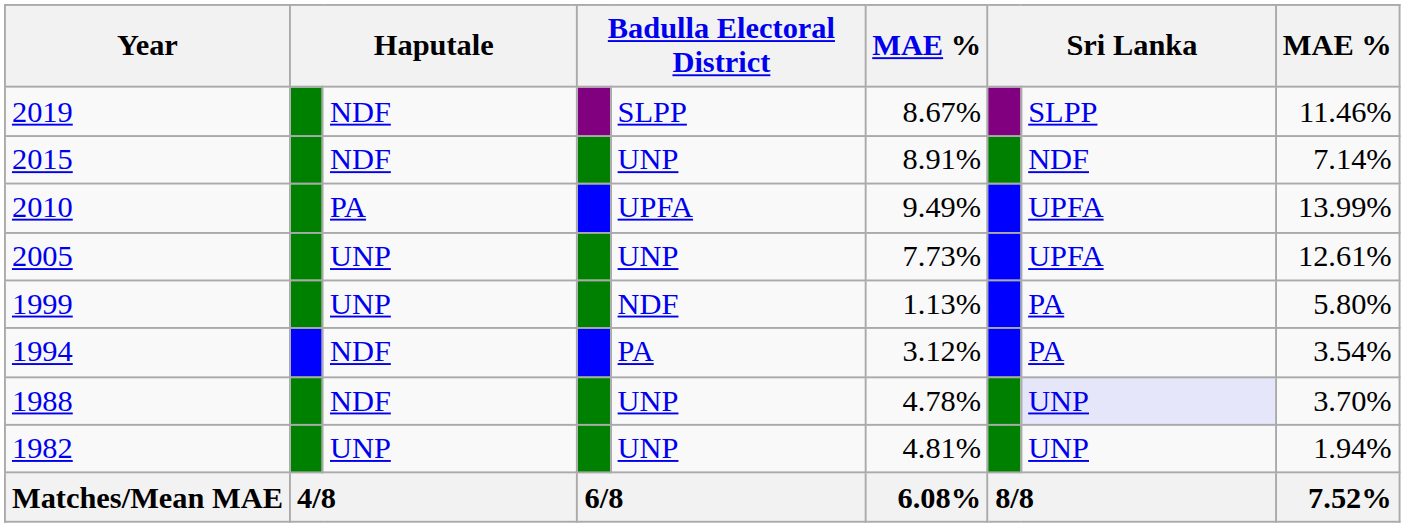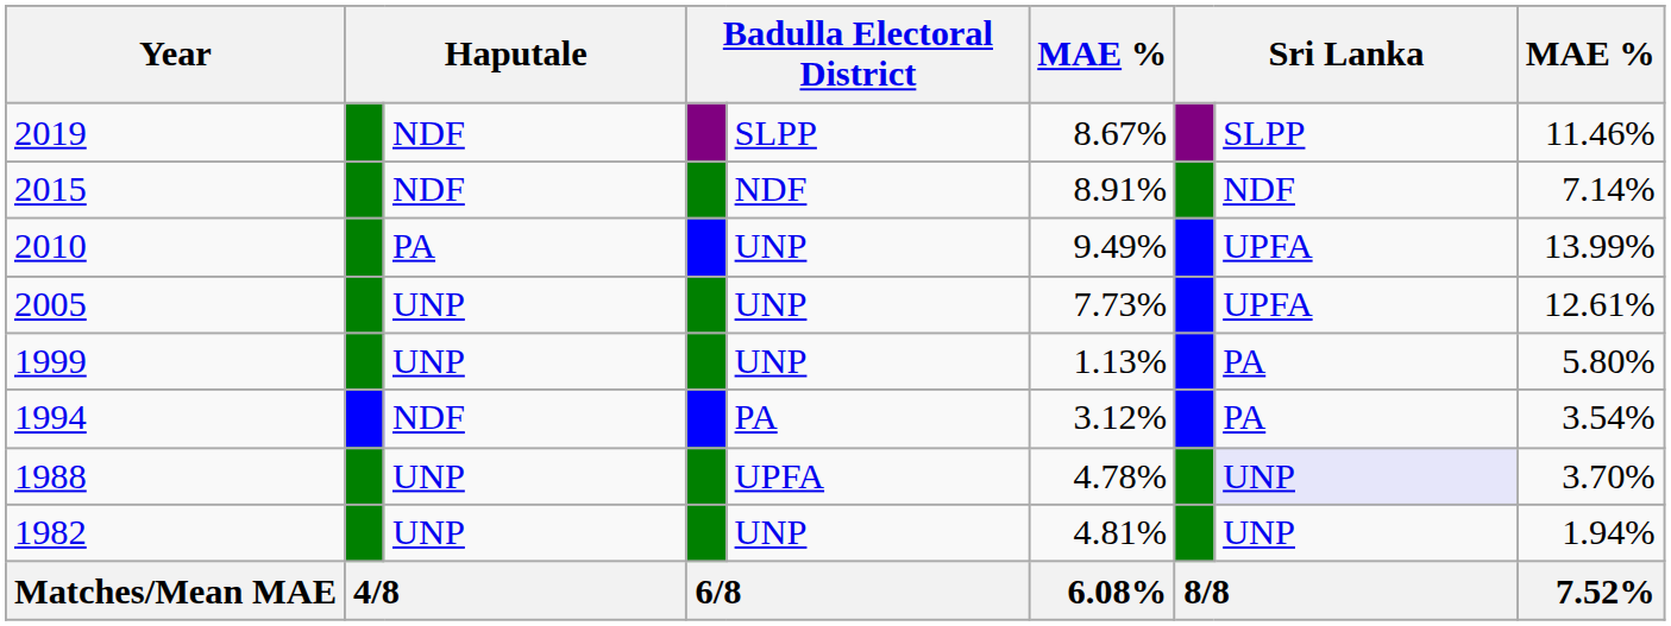2015 | column 5: UNP -> NDF
2010 | column 5: UPFA -> UNP
1999 | column 5: NDF -> UNP
1988 | column 3: NDF -> UNP
1988 | column 5: UNP -> UPFA
